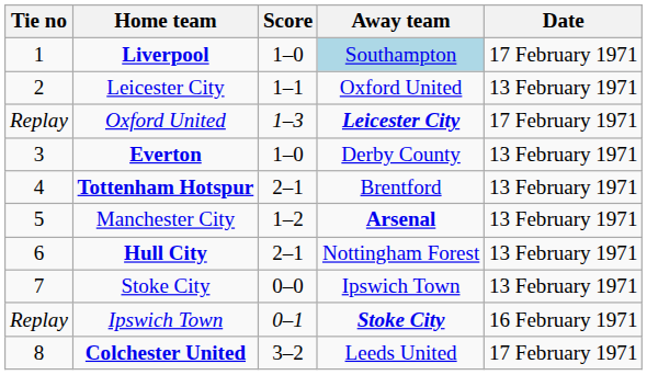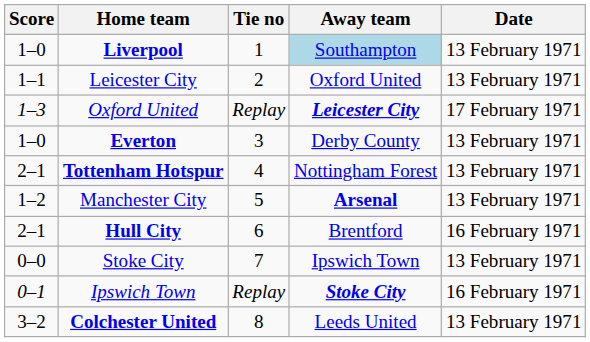columns swapped: Tie no <-> Score
Liverpool | Date: 17 February 1971 -> 13 February 1971
Tottenham Hotspur | Away team: Brentford -> Nottingham Forest
Hull City | Away team: Nottingham Forest -> Brentford
Hull City | Date: 13 February 1971 -> 16 February 1971
Colchester United | Date: 17 February 1971 -> 13 February 1971
